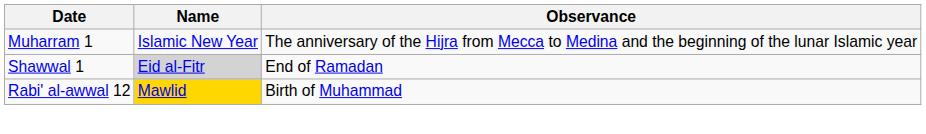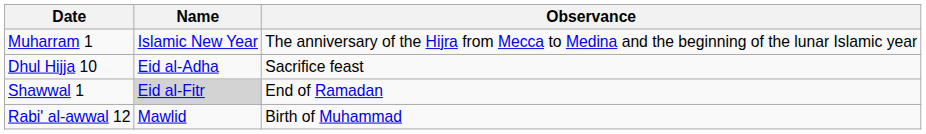+ row: Dhul Hijja 10 | Eid al-Adha | Sacrifice feast
Rabi' al-awwal 12 | Name: gold background -> no background
